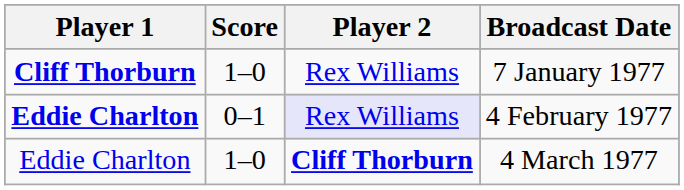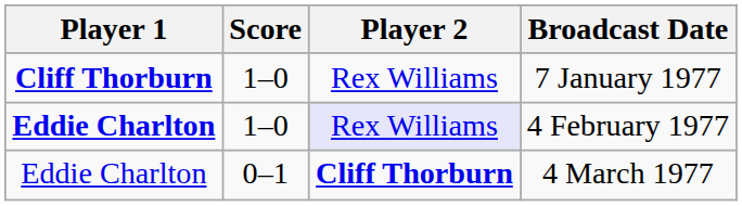4 February 1977 | Score: 0–1 -> 1–0
4 March 1977 | Score: 1–0 -> 0–1
